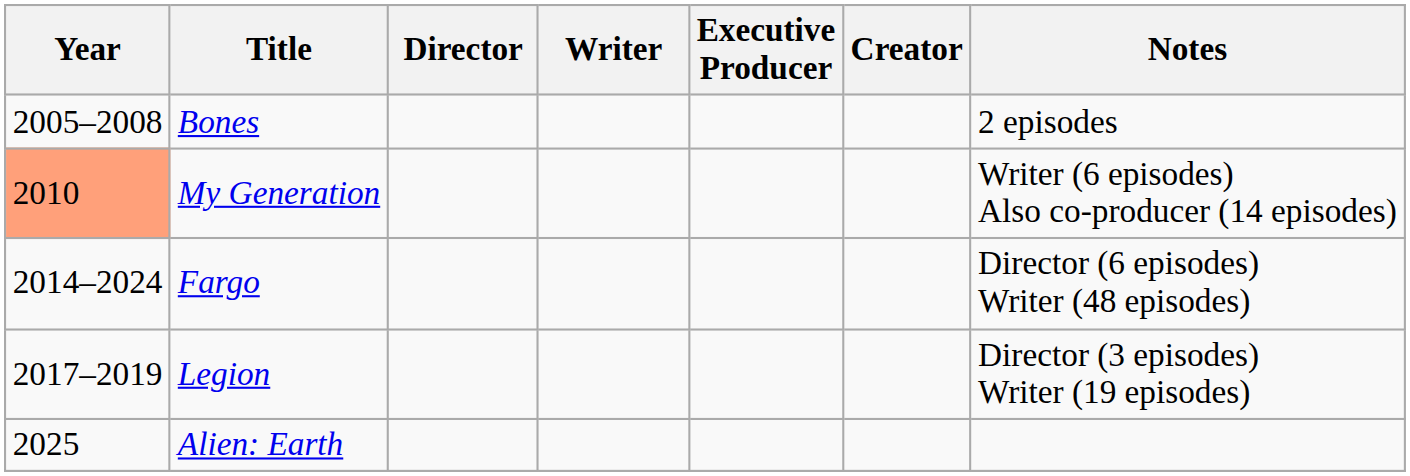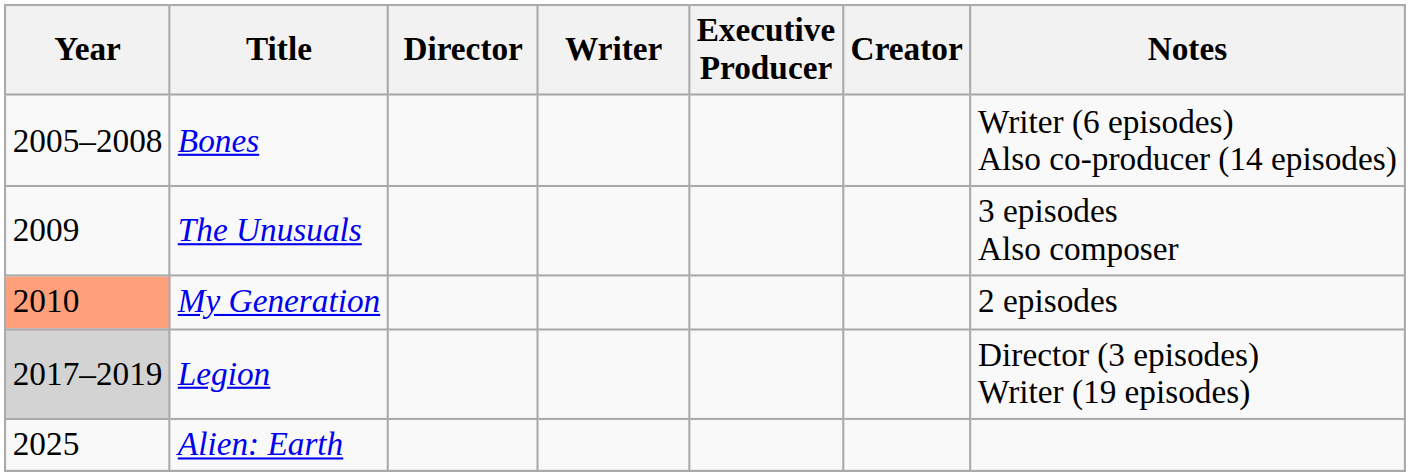Bones | Notes: 2 episodes -> Writer (6 episodes) Also co-producer (14 episodes)
+ row: 2009 | The Unusuals | 3 episodes Also composer
My Generation | Notes: Writer (6 episodes) Also co-producer (14 episodes) -> 2 episodes
- row: 2014–2024 | Fargo | Director (6 episodes) Writer (48 episodes)
Legion | Year: no background -> lightgrey background
